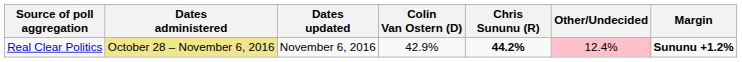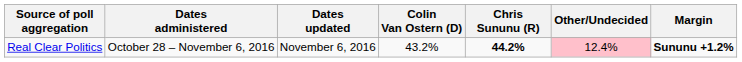Real Clear Politics | Dates administered: khaki background -> no background
Real Clear Politics | Colin Van Ostern (D): 42.9% -> 43.2%
